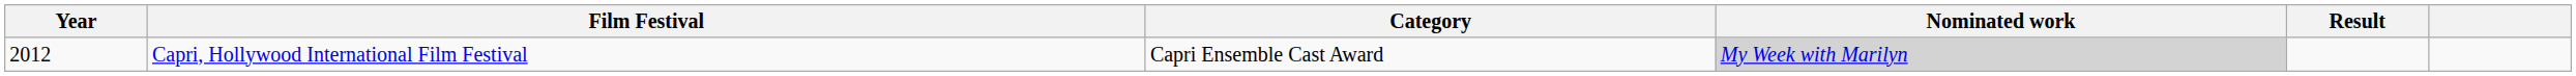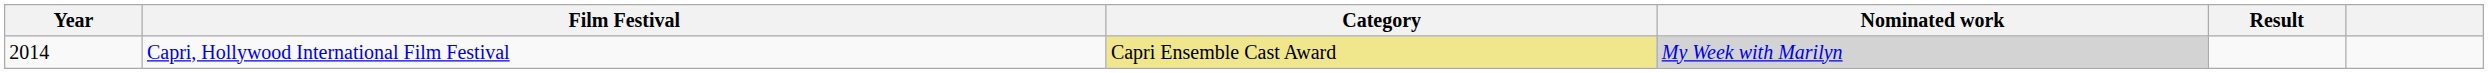Capri, Hollywood International Film Festival | Year: 2012 -> 2014
Capri, Hollywood International Film Festival | Category: no background -> khaki background
